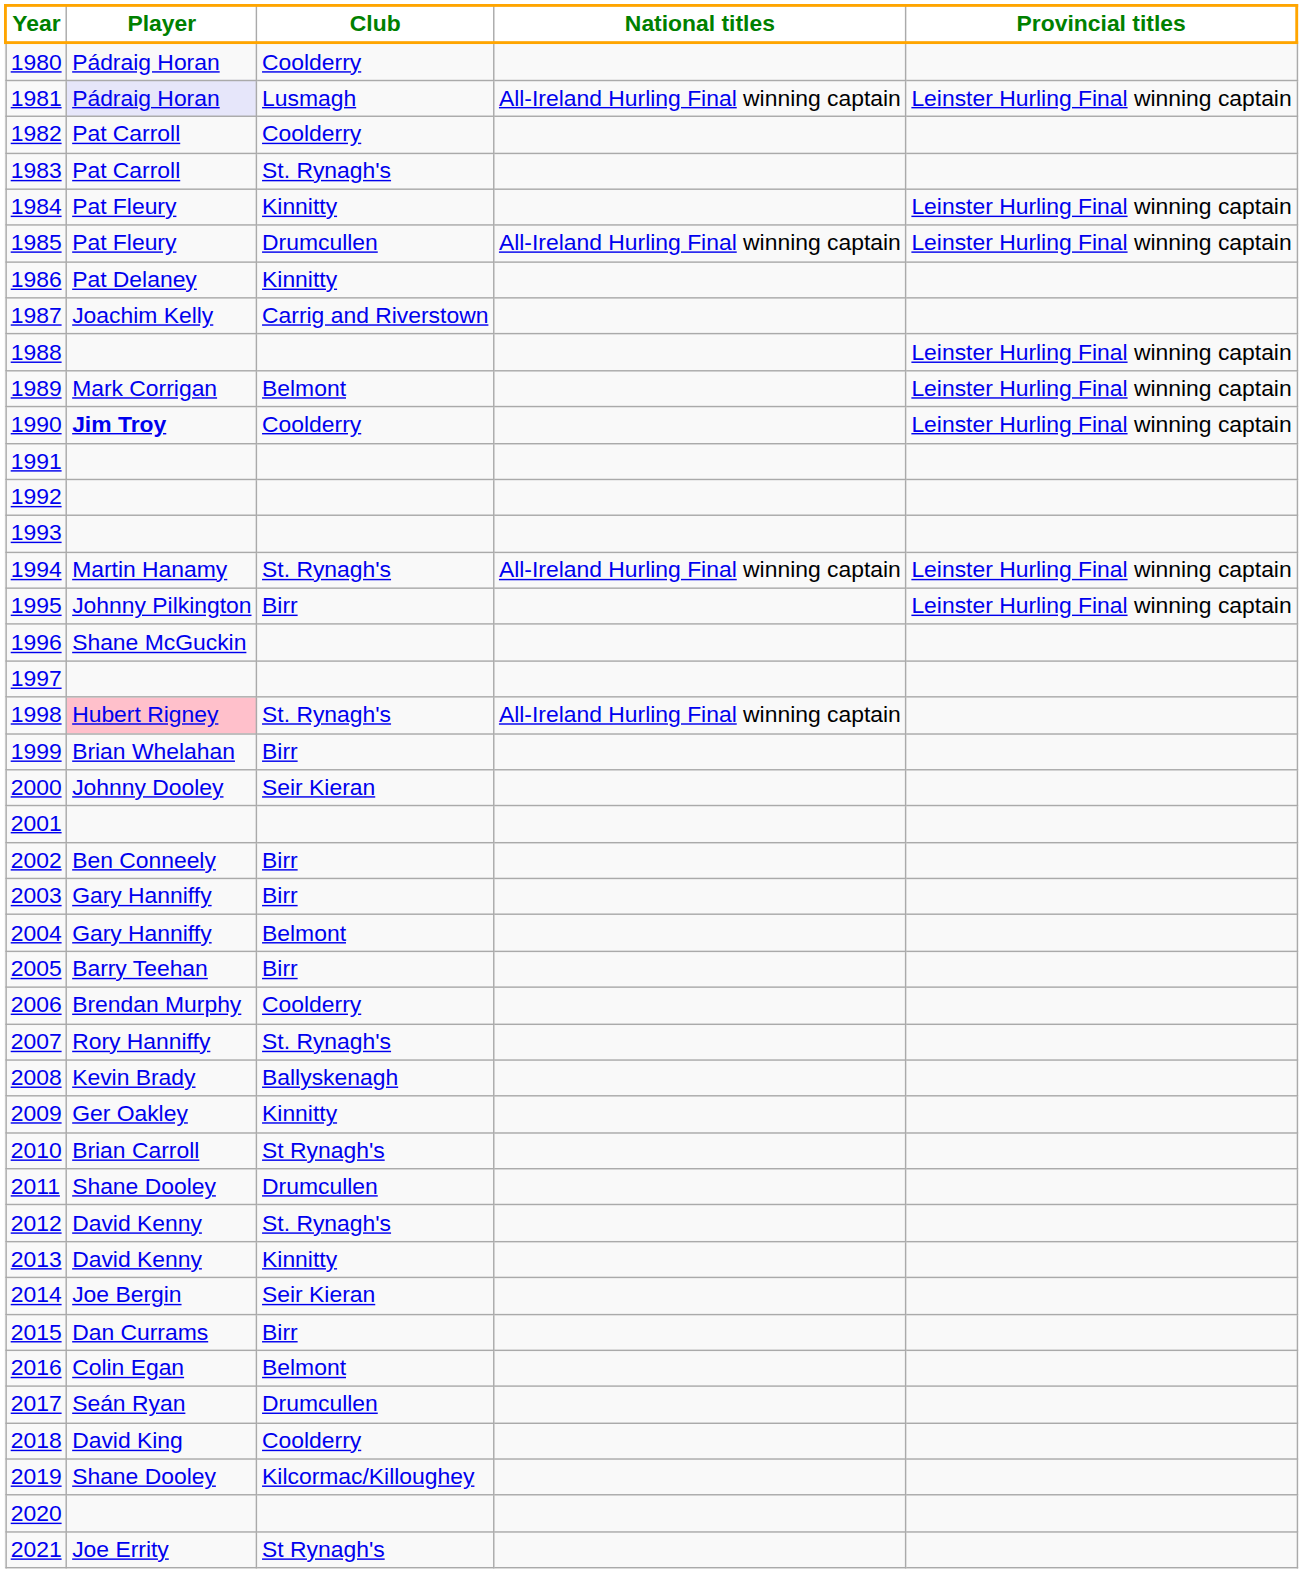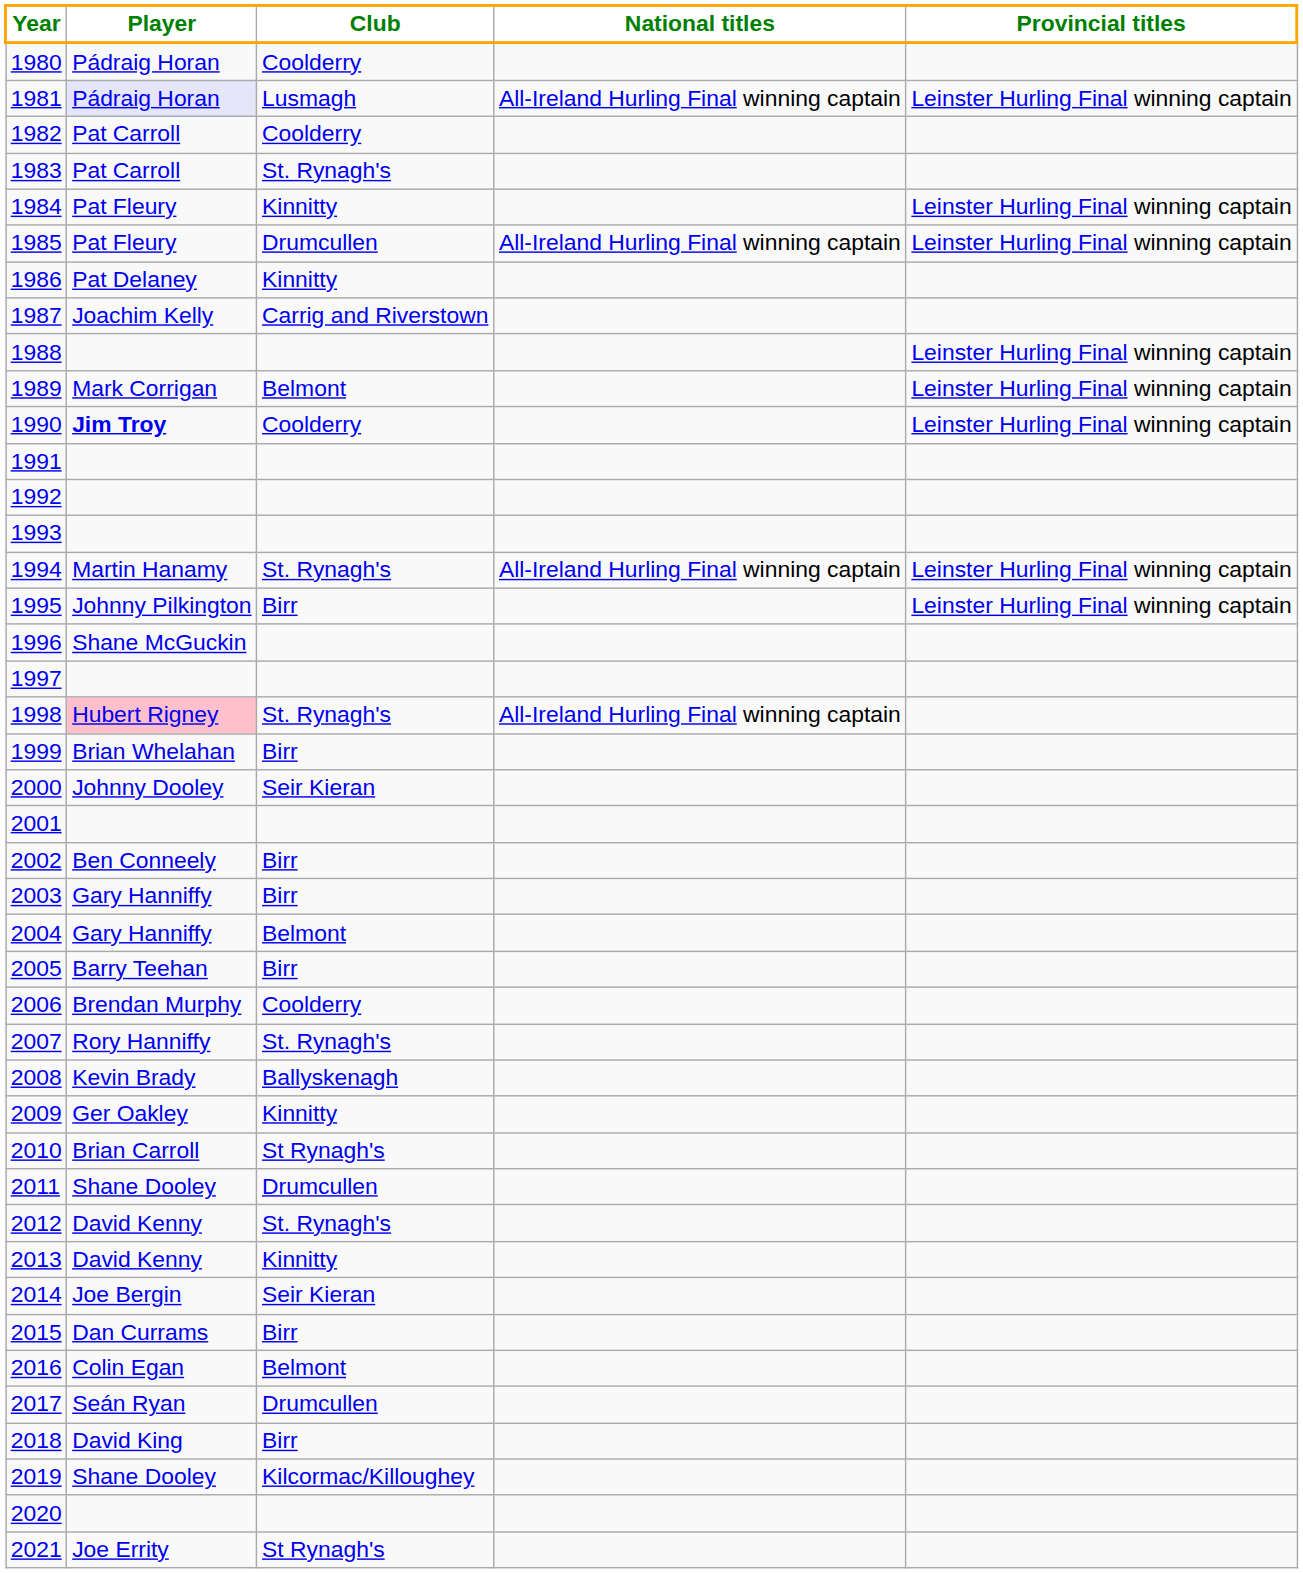2018 | Club: Coolderry -> Birr
